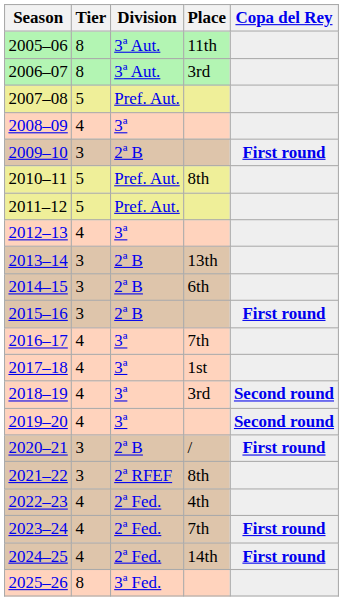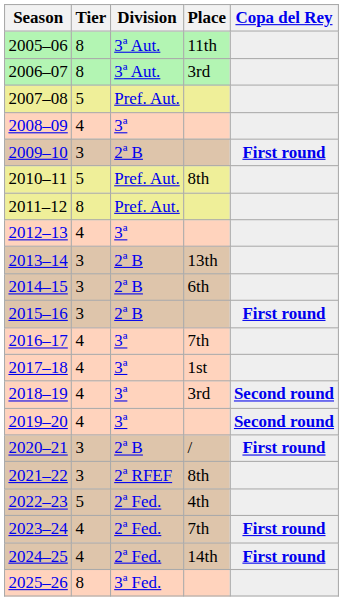2011–12 | Tier: 5 -> 8
2022–23 | Tier: 4 -> 5
